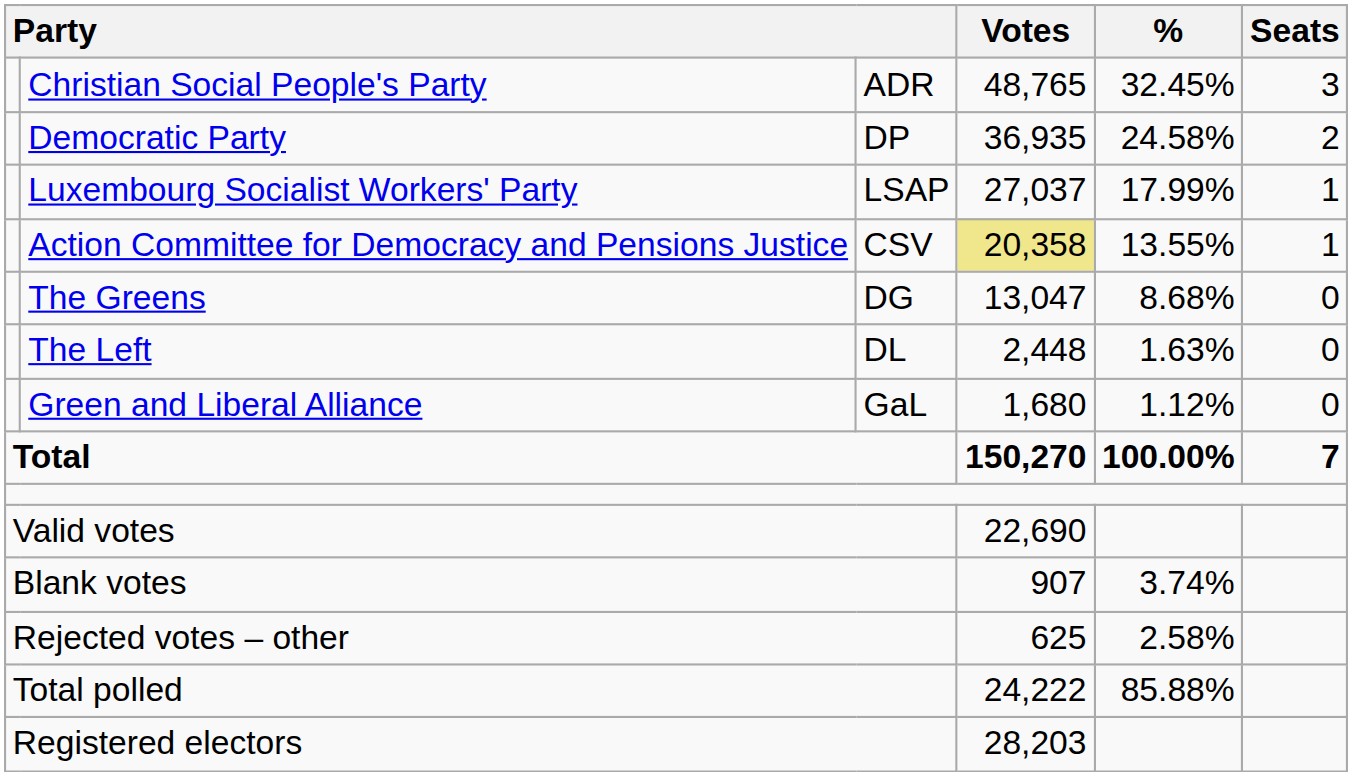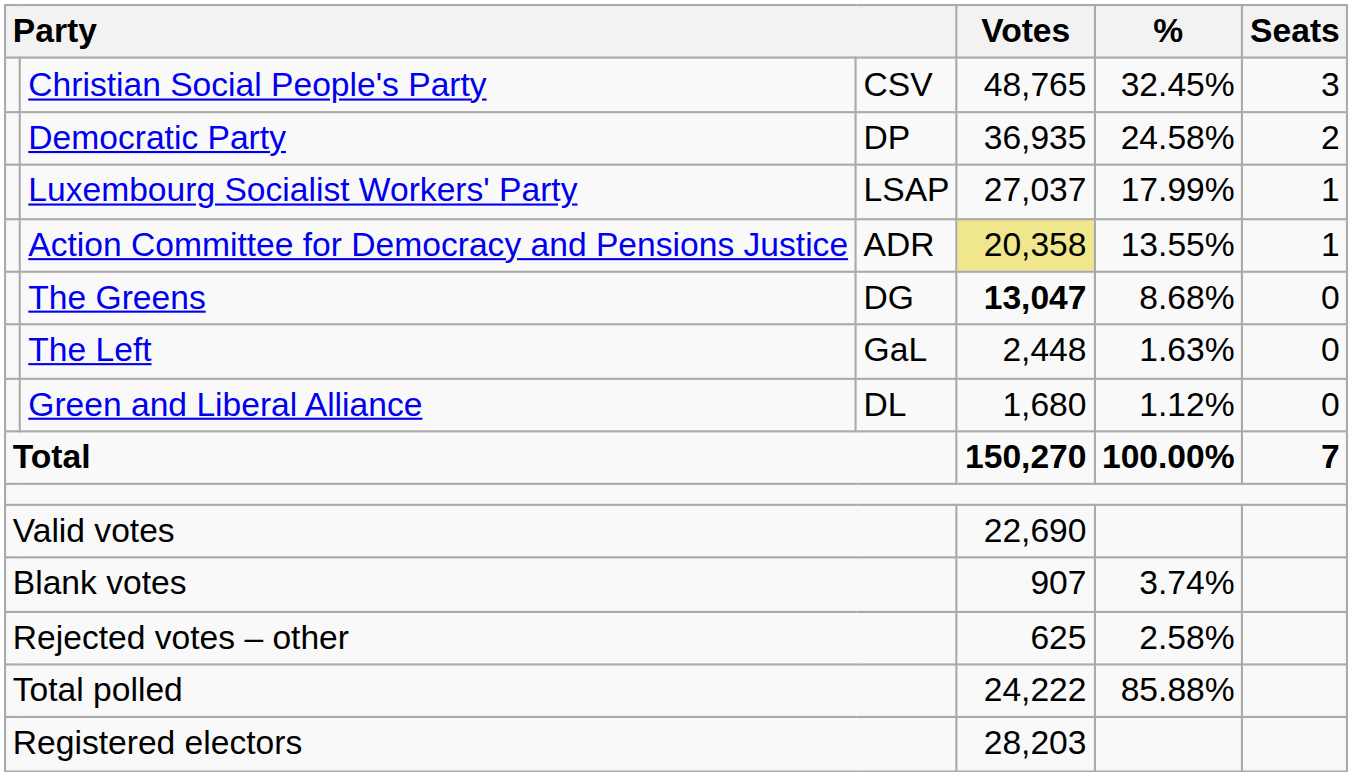Christian Social People's Party | column 3: ADR -> CSV
Action Committee for Democracy and Pensions Justice | column 3: CSV -> ADR
The Greens | Votes: normal -> bold
The Left | column 3: DL -> GaL
Green and Liberal Alliance | column 3: GaL -> DL
